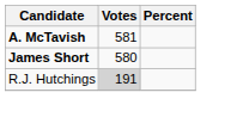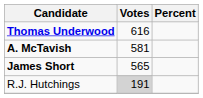+ row: Thomas Underwood | 616
James Short | Votes: 580 -> 565
